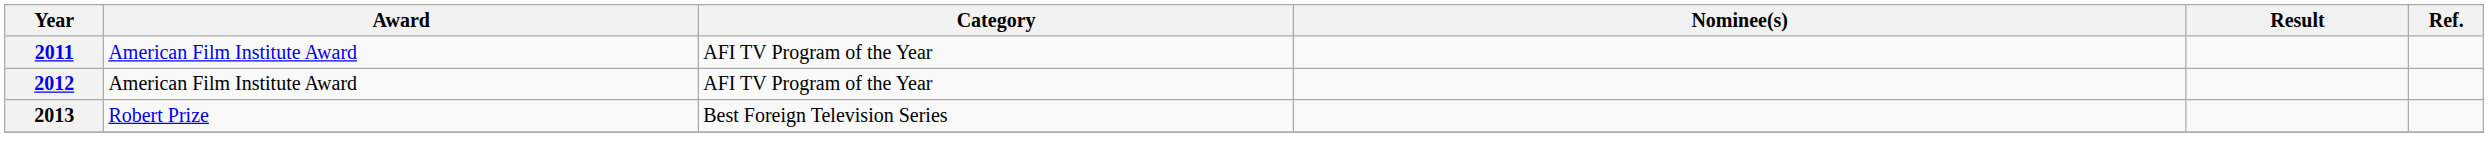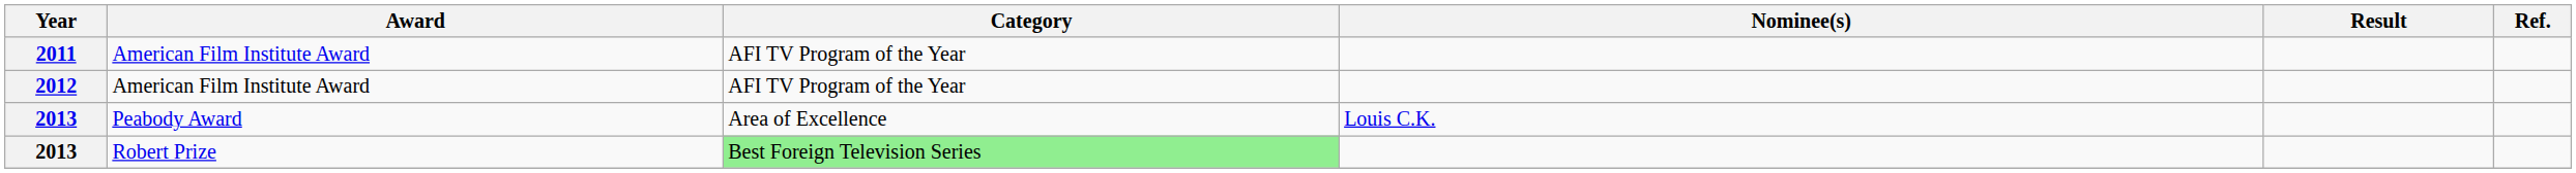+ row: 2013 | Peabody Award | Area of Excellence | Louis C.K.
2013 / Robert Prize | Category: no background -> lightgreen background
